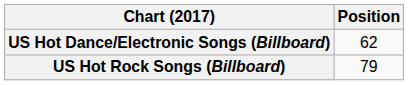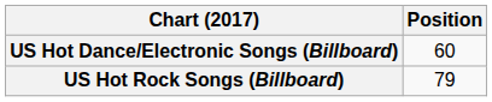US Hot Dance/Electronic Songs (Billboard) | Position: 62 -> 60
